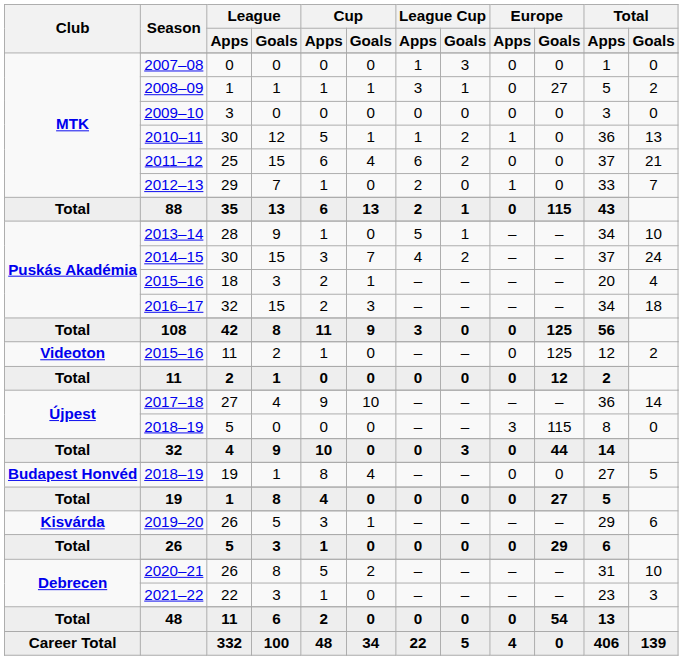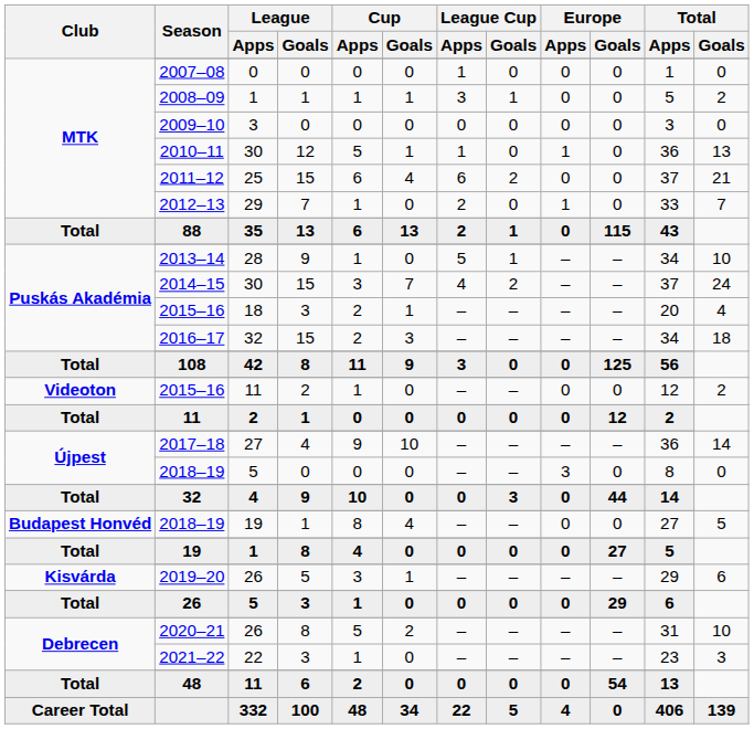2007–08 | League Cup / Goals: 3 -> 0
2008–09 | Europe / Goals: 27 -> 0
2010–11 | League Cup / Goals: 2 -> 0
Videoton / 2015–16 | Europe / Goals: 125 -> 0
Újpest / 2018–19 | Europe / Goals: 115 -> 0
